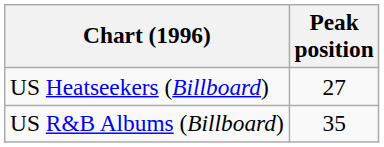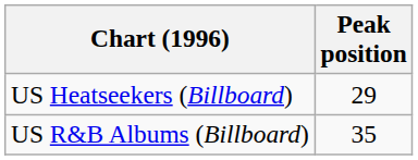US Heatseekers (Billboard) | Peak position: 27 -> 29
